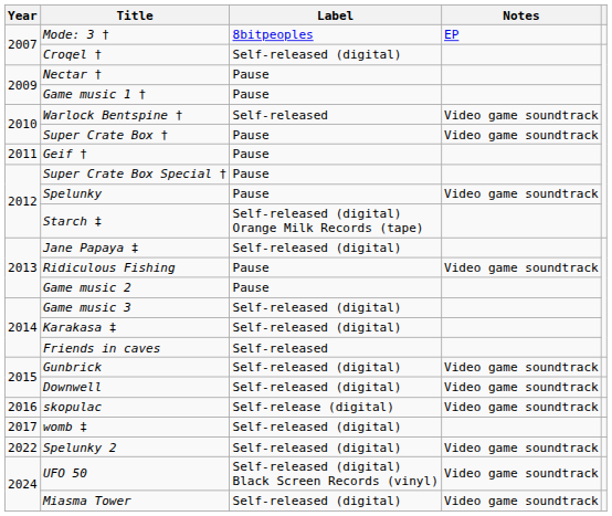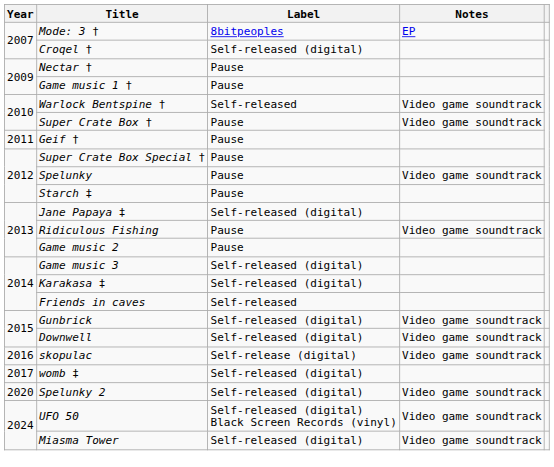Starch ‡ | Label: Self-released (digital) Orange Milk Records (tape) -> Pause
Spelunky 2 | Year: 2022 -> 2020
